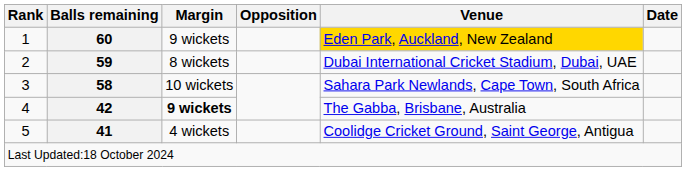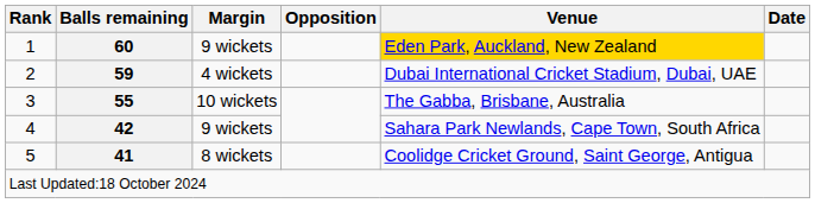2 | Margin: 8 wickets -> 4 wickets
3 | Balls remaining: 58 -> 55
3 | Venue: Sahara Park Newlands, Cape Town, South Africa -> The Gabba, Brisbane, Australia
4 | Margin: bold -> normal
4 | Venue: The Gabba, Brisbane, Australia -> Sahara Park Newlands, Cape Town, South Africa
5 | Margin: 4 wickets -> 8 wickets
